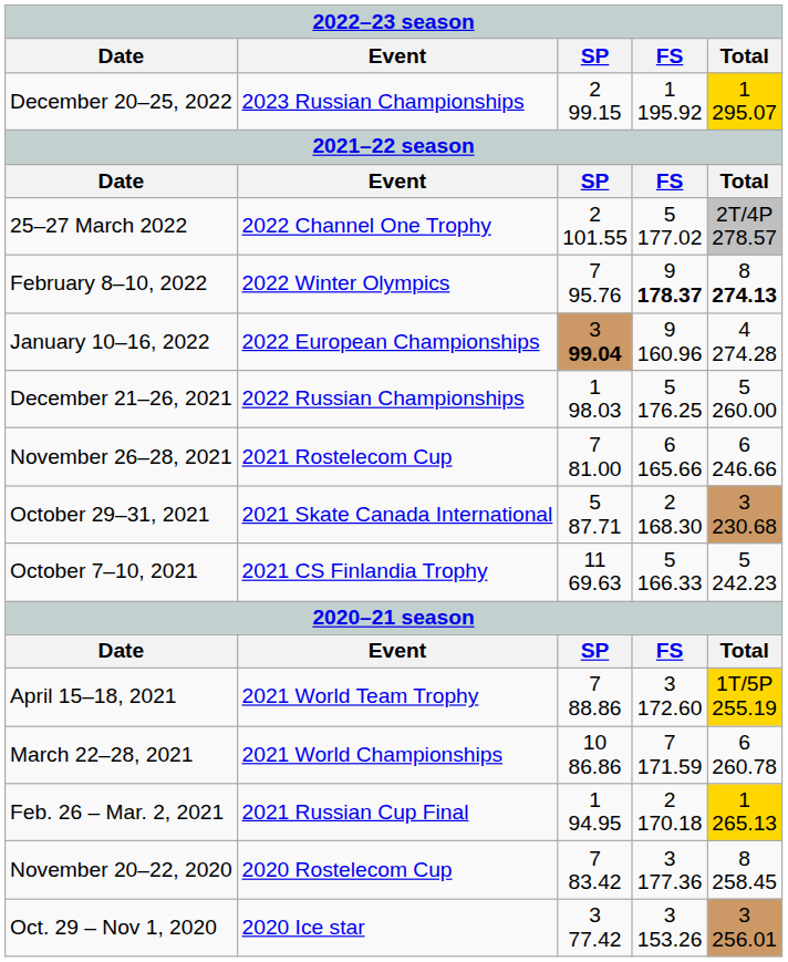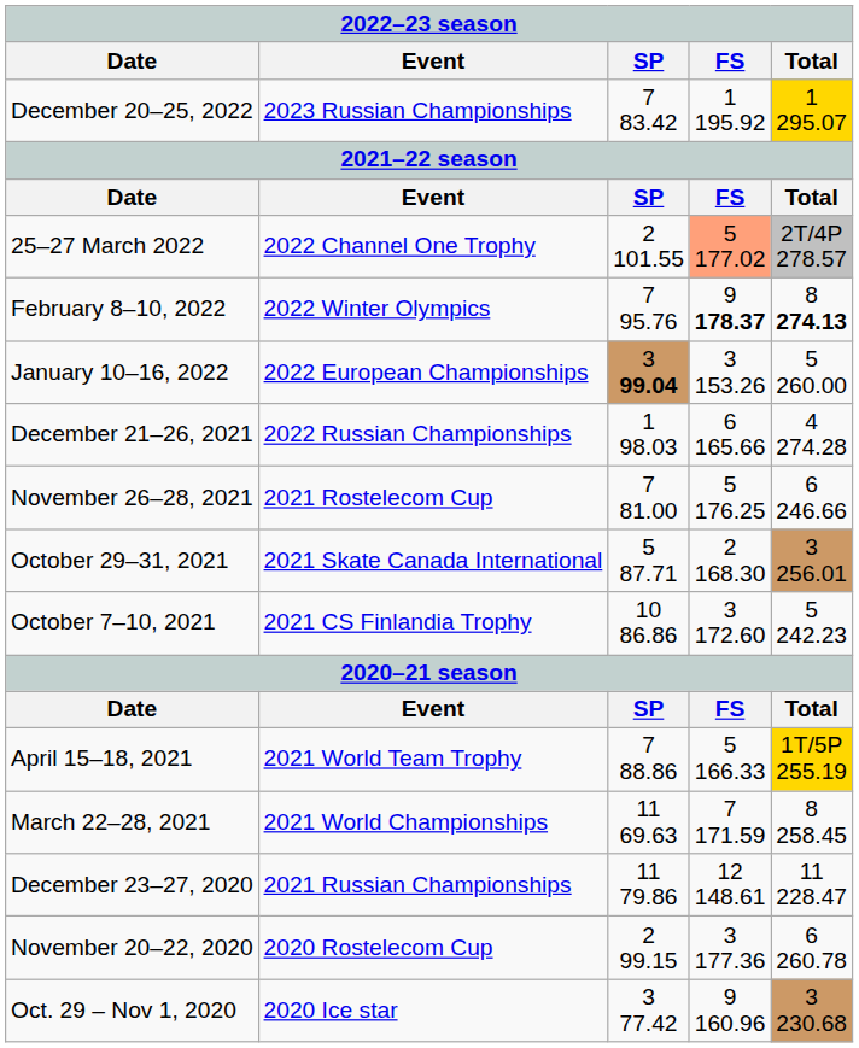December 20–25, 2022 | column 3: 2 99.15 -> 7 83.42
25–27 March 2022 | column 4: no background -> lightsalmon background
January 10–16, 2022 | column 4: 9 160.96 -> 3 153.26
January 10–16, 2022 | column 5: 4 274.28 -> 5 260.00
December 21–26, 2021 | column 4: 5 176.25 -> 6 165.66
December 21–26, 2021 | column 5: 5 260.00 -> 4 274.28
November 26–28, 2021 | column 4: 6 165.66 -> 5 176.25
October 29–31, 2021 | column 5: 3 230.68 -> 3 256.01
October 7–10, 2021 | column 3: 11 69.63 -> 10 86.86
October 7–10, 2021 | column 4: 5 166.33 -> 3 172.60
April 15–18, 2021 | column 4: 3 172.60 -> 5 166.33
March 22–28, 2021 | column 3: 10 86.86 -> 11 69.63
March 22–28, 2021 | column 5: 6 260.78 -> 8 258.45
- row: Feb. 26 – Mar. 2, 2021 | 2021 Russian Cup Final | 1 94.95 | 2 170.18 | 1 265.13
+ row: December 23–27, 2020 | 2021 Russian Championships | 11 79.86 | 12 148.61 | 11 228.47
November 20–22, 2020 | column 3: 7 83.42 -> 2 99.15
November 20–22, 2020 | column 5: 8 258.45 -> 6 260.78
Oct. 29 – Nov 1, 2020 | column 4: 3 153.26 -> 9 160.96
Oct. 29 – Nov 1, 2020 | column 5: 3 256.01 -> 3 230.68
